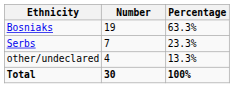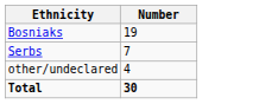- column: Percentage | 63.3% | 23.3% | 13.3% | 100%
